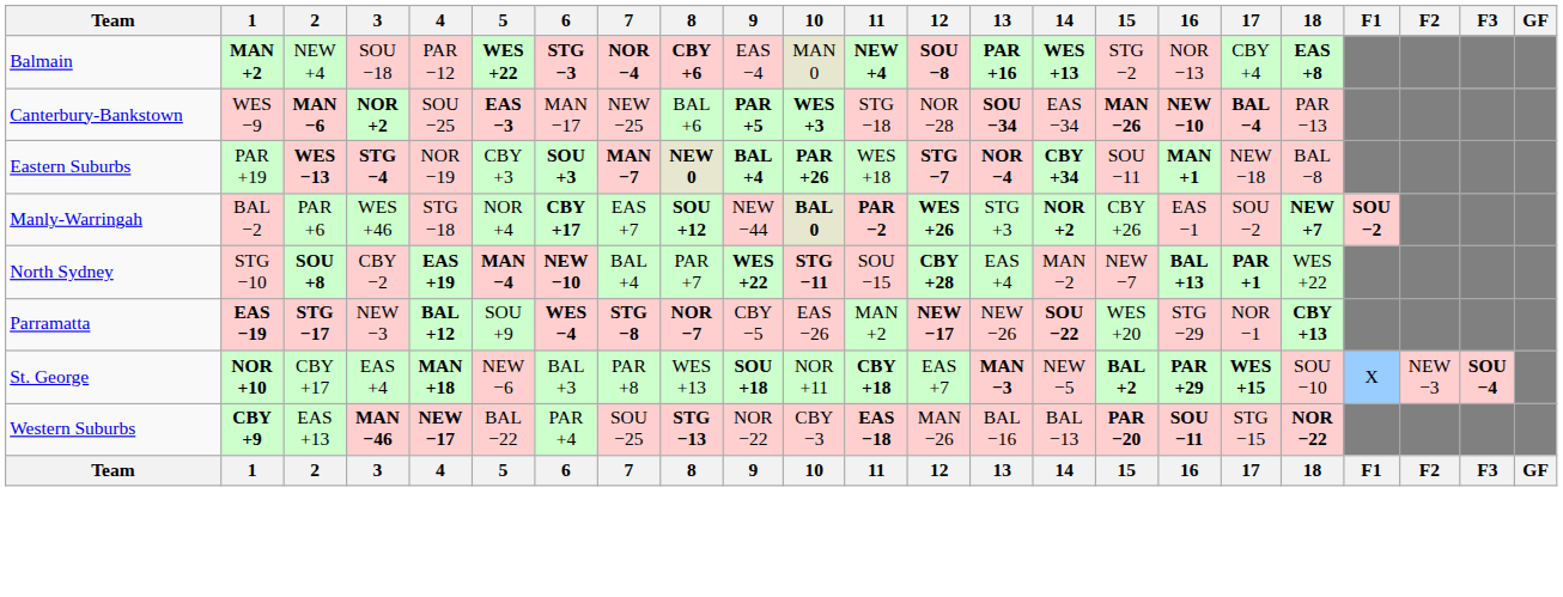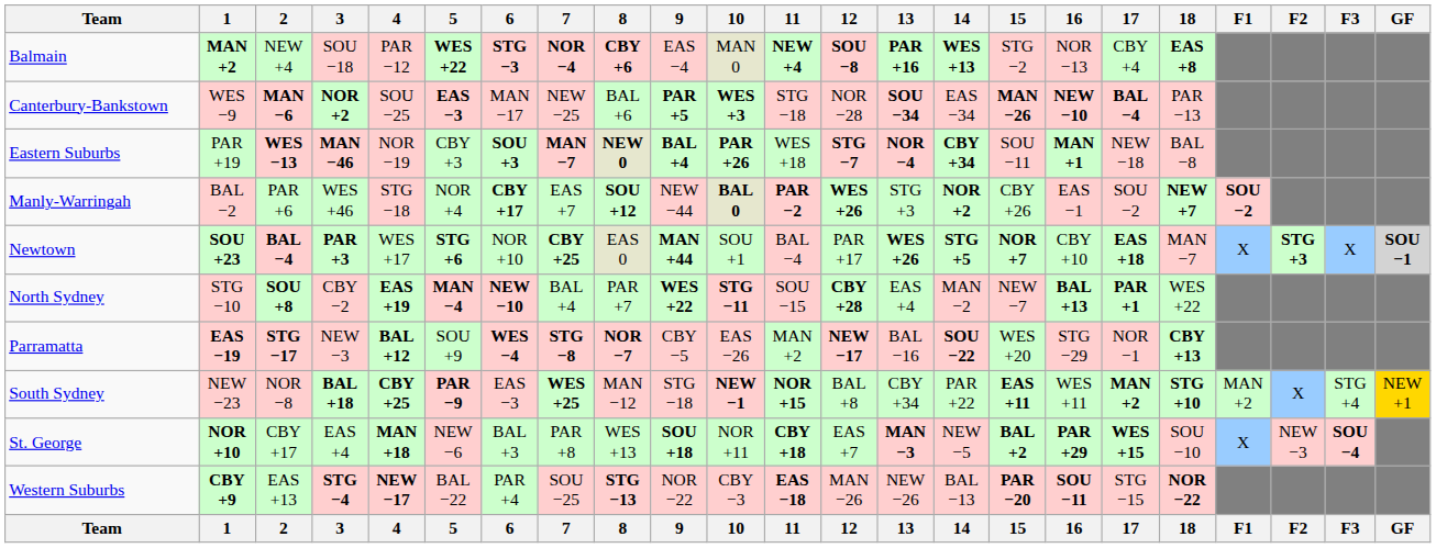Eastern Suburbs | 3: STG −4 -> MAN −46
+ row: Newtown | SOU +23 | BAL −4 | PAR +3 | WES +17 | STG +6 | NOR +10 | CBY +25 | EAS 0 | MAN +44 | SOU +1 | BAL −4 | PAR +17 | WES +26 | STG +5 | NOR +7 | CBY +10 | EAS +18 | MAN −7 | X | STG +3 | X | SOU −1
Parramatta | 13: NEW −26 -> BAL −16
+ row: South Sydney | NEW −23 | NOR −8 | BAL +18 | CBY +25 | PAR −9 | EAS −3 | WES +25 | MAN −12 | STG −18 | NEW −1 | NOR +15 | BAL +8 | CBY +34 | PAR +22 | EAS +11 | WES +11 | MAN +2 | STG +10 | MAN +2 | X | STG +4 | NEW +1
Western Suburbs | 3: MAN −46 -> STG −4
Western Suburbs | 13: BAL −16 -> NEW −26
